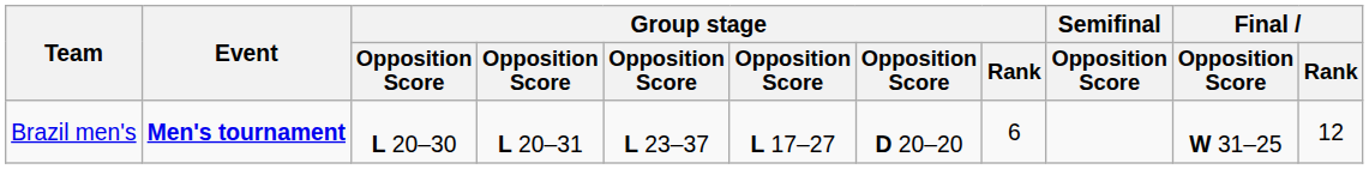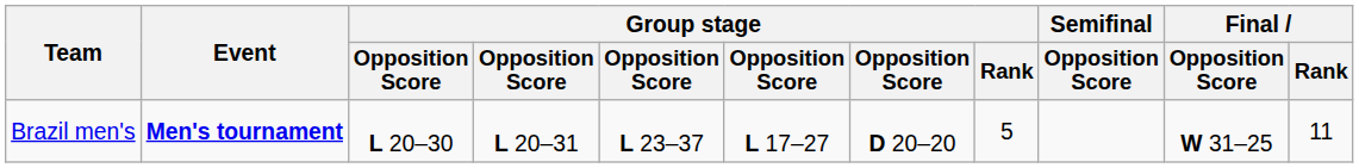Brazil men's | Group stage / Rank: 6 -> 5
Brazil men's | Final / Rank: 12 -> 11
